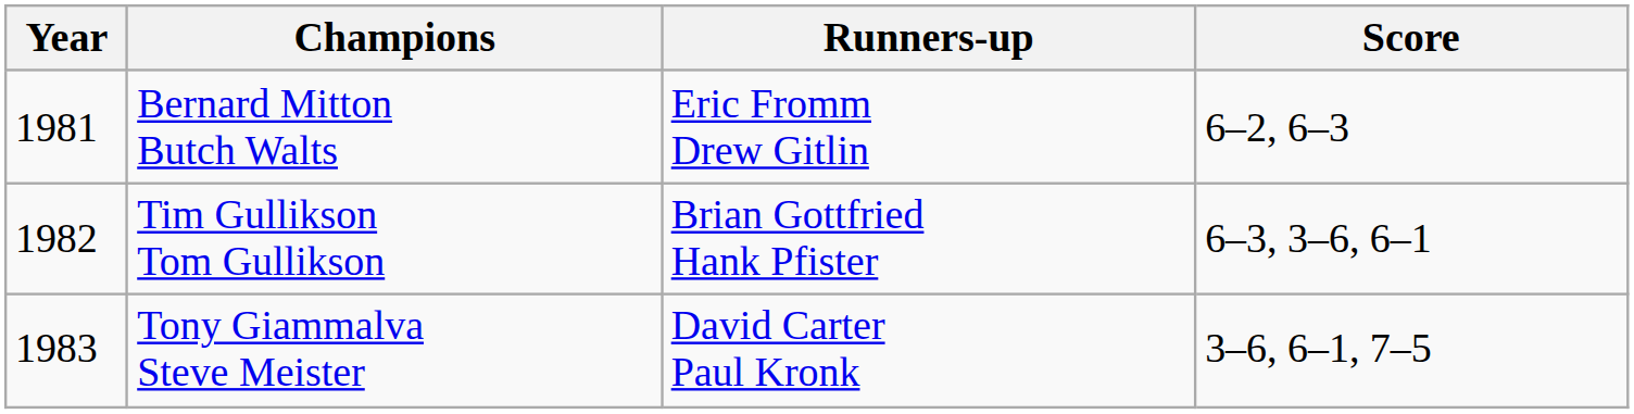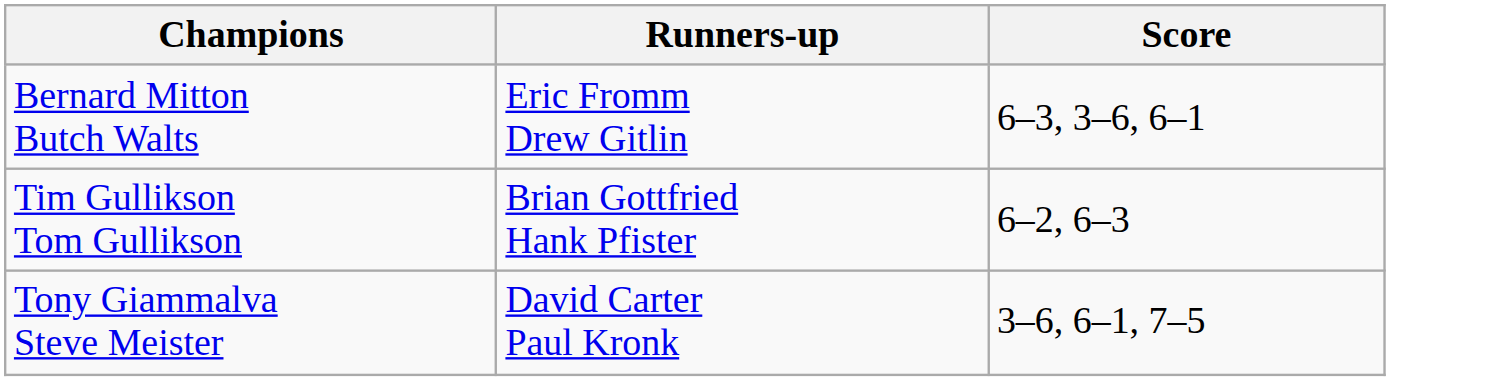- column: Year | 1981 | 1982 | 1983
Bernard Mitton Butch Walts | Score: 6–2, 6–3 -> 6–3, 3–6, 6–1
Tim Gullikson Tom Gullikson | Score: 6–3, 3–6, 6–1 -> 6–2, 6–3
